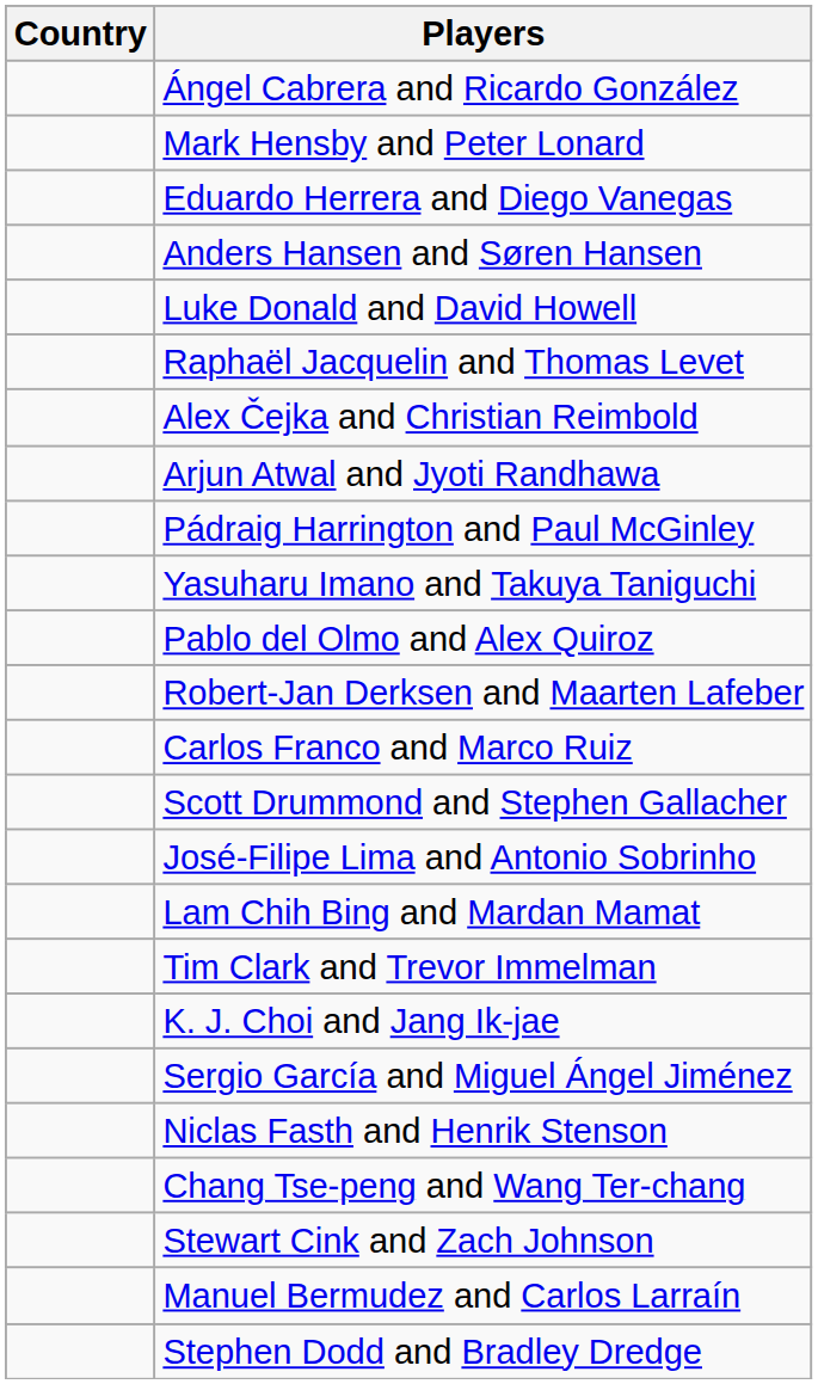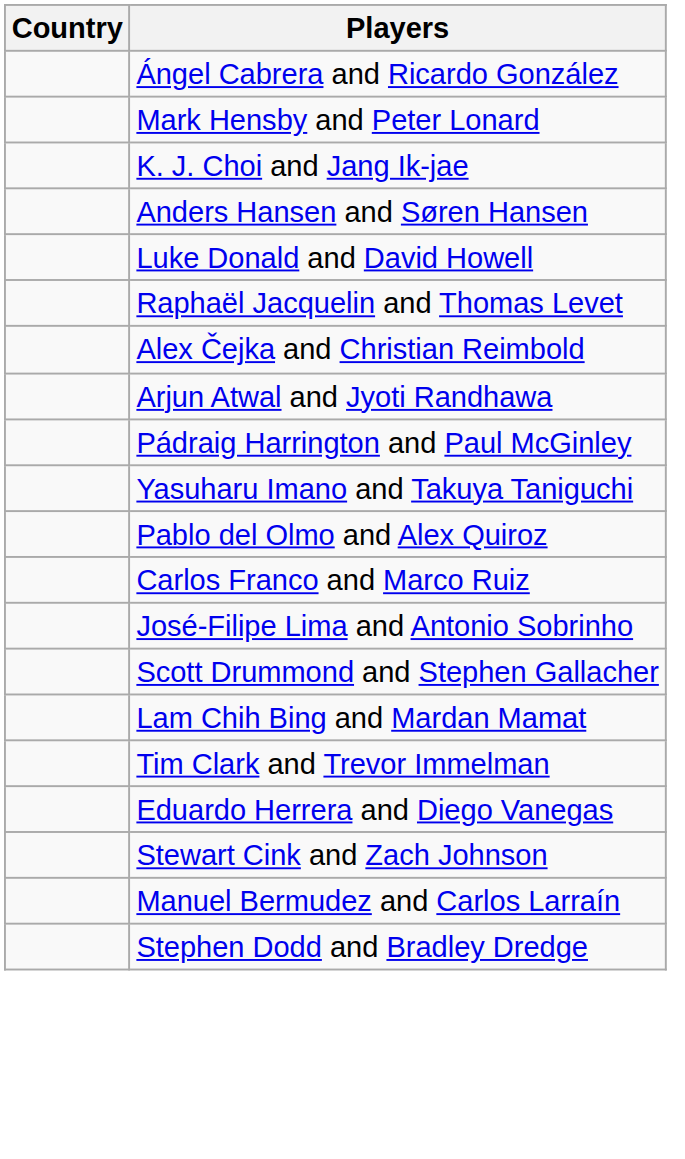rows swapped: Eduardo Herrera and Diego Vanegas <-> K. J. Choi and Jang Ik-jae
- row: Robert-Jan Derksen and Maarten Lafeber
rows swapped: José-Filipe Lima and Antonio Sobrinho <-> Scott Drummond and Stephen Gallacher
- row: Sergio García and Miguel Ángel Jiménez
- row: Niclas Fasth and Henrik Stenson
- row: Chang Tse-peng and Wang Ter-chang
